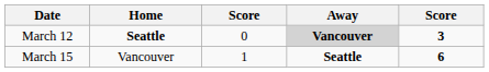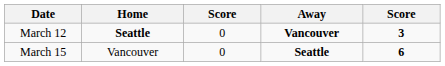March 12 | Away: lightgrey background -> no background
March 15 | column 3: 1 -> 0
